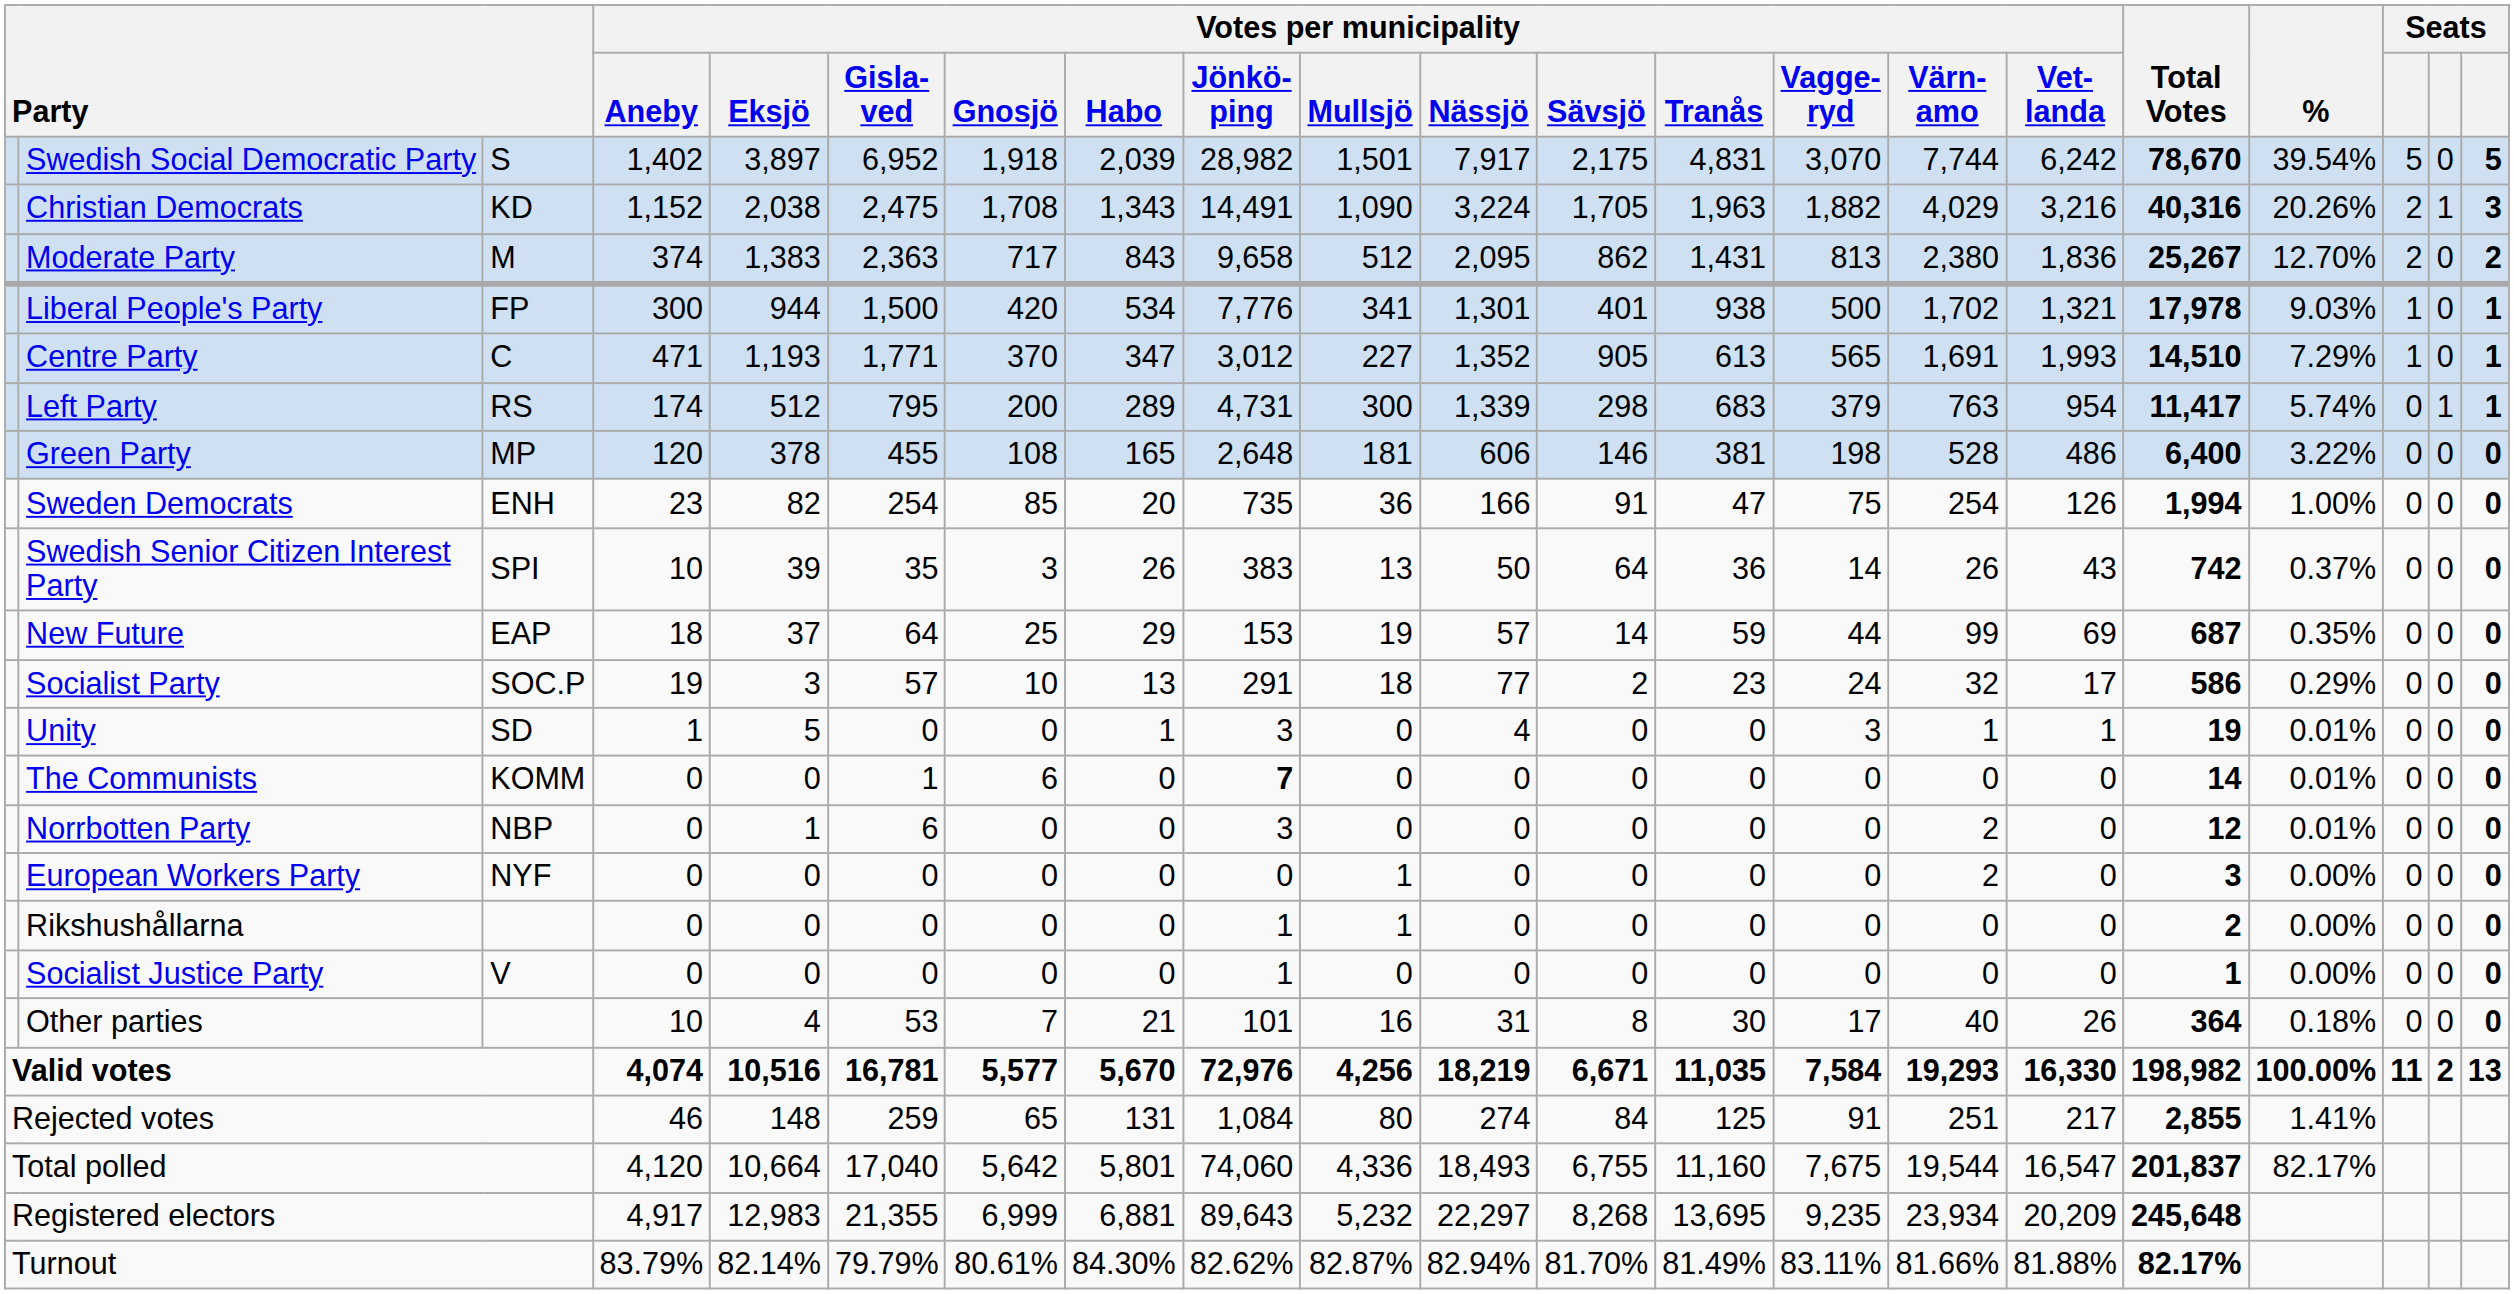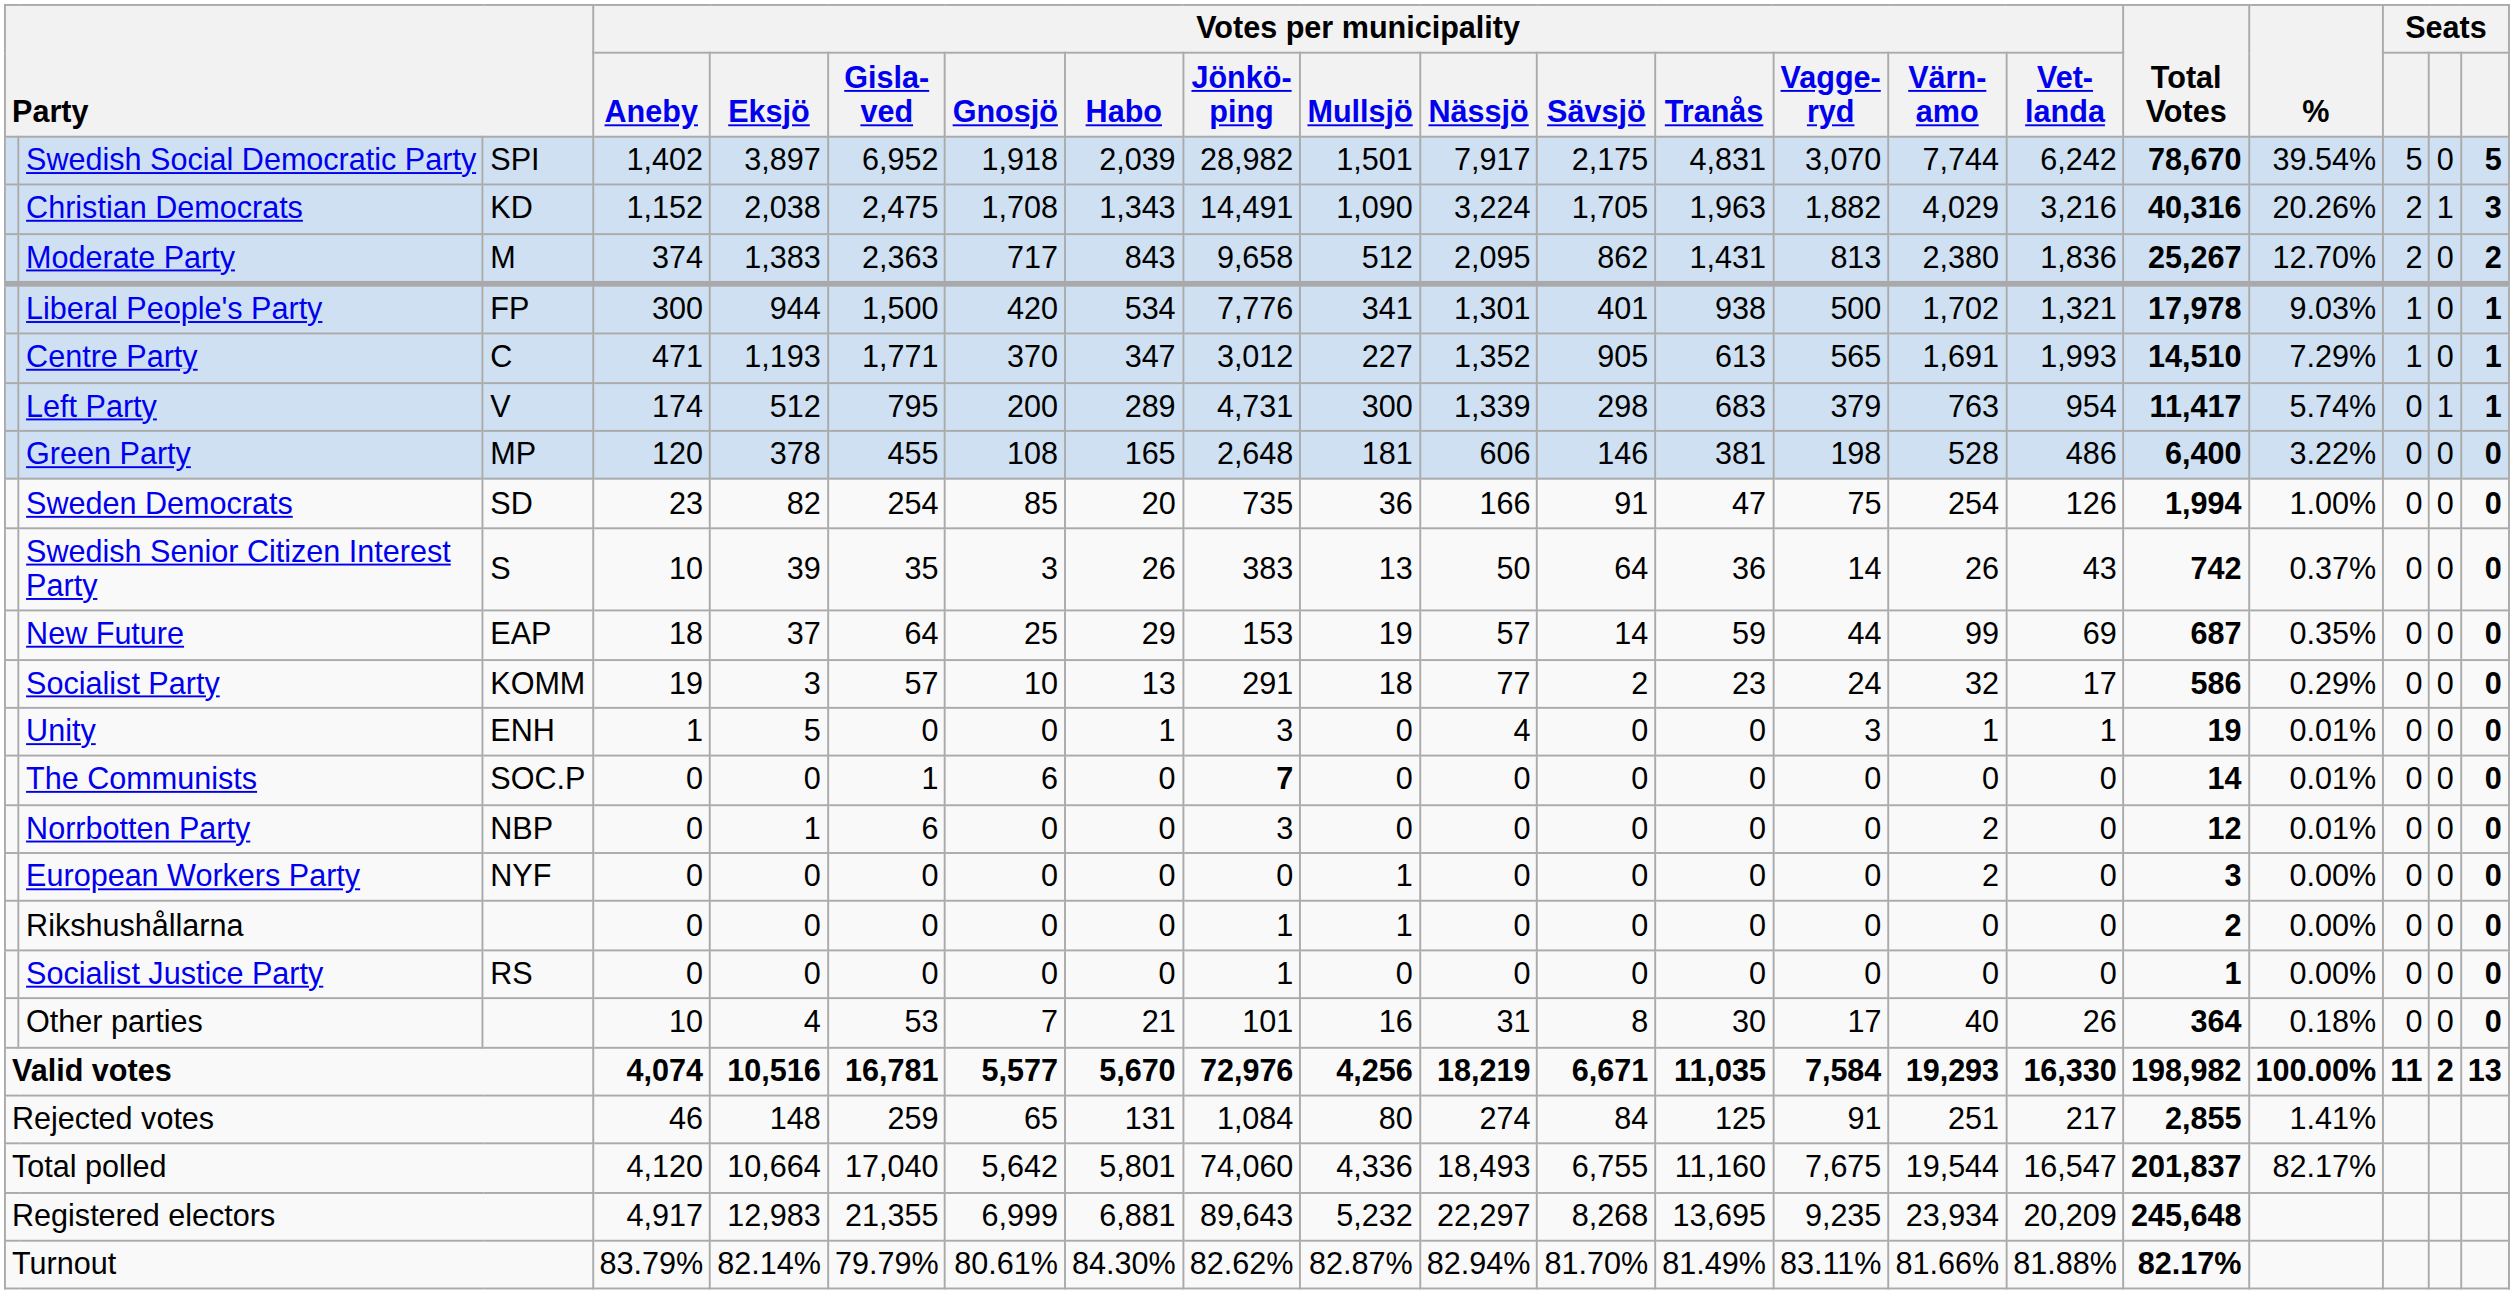Swedish Social Democratic Party | column 3: S -> SPI
Left Party | column 3: RS -> V
Sweden Democrats | column 3: ENH -> SD
Swedish Senior Citizen Interest Party | column 3: SPI -> S
Socialist Party | column 3: SOC.P -> KOMM
Unity | column 3: SD -> ENH
The Communists | column 3: KOMM -> SOC.P
Socialist Justice Party | column 3: V -> RS
